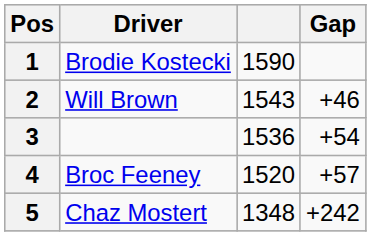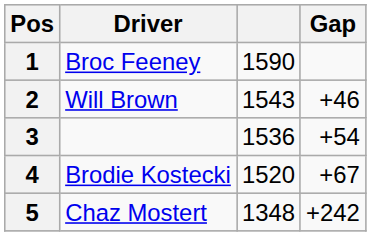1 | Driver: Brodie Kostecki -> Broc Feeney
4 | Driver: Broc Feeney -> Brodie Kostecki
4 | Gap: +57 -> +67
